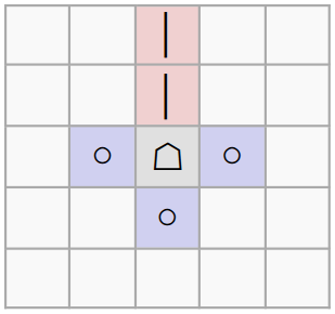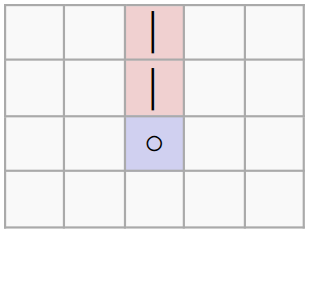- row: ○ | ☖ | ○
